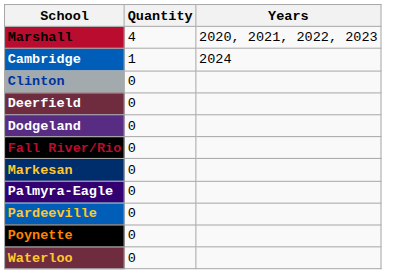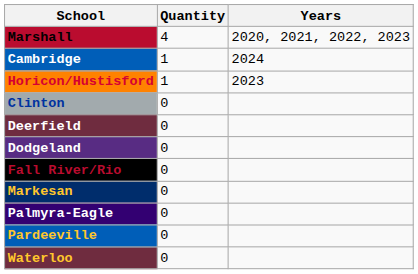+ row: Horicon/Hustisford | 1 | 2023
- row: Poynette | 0
